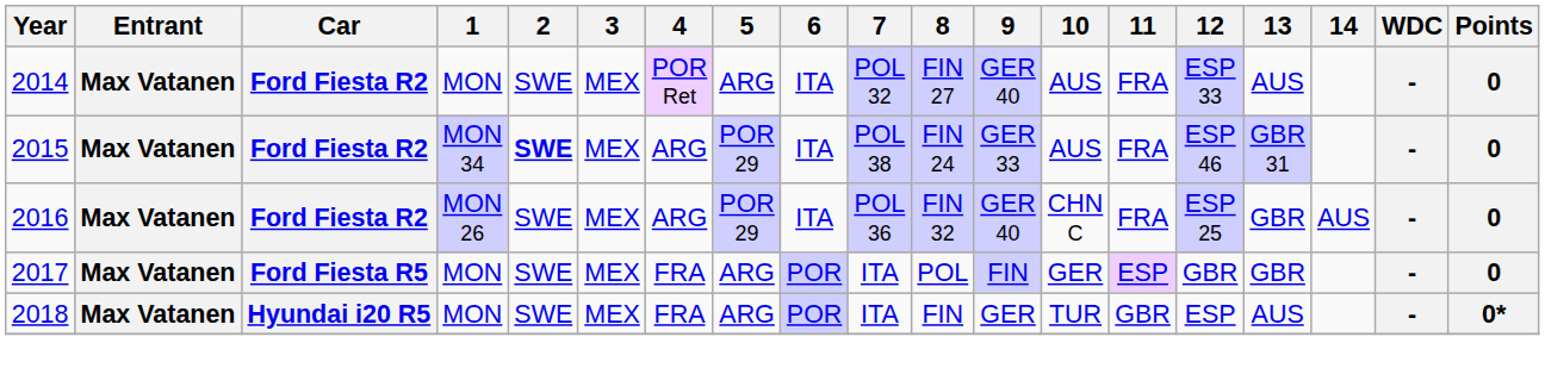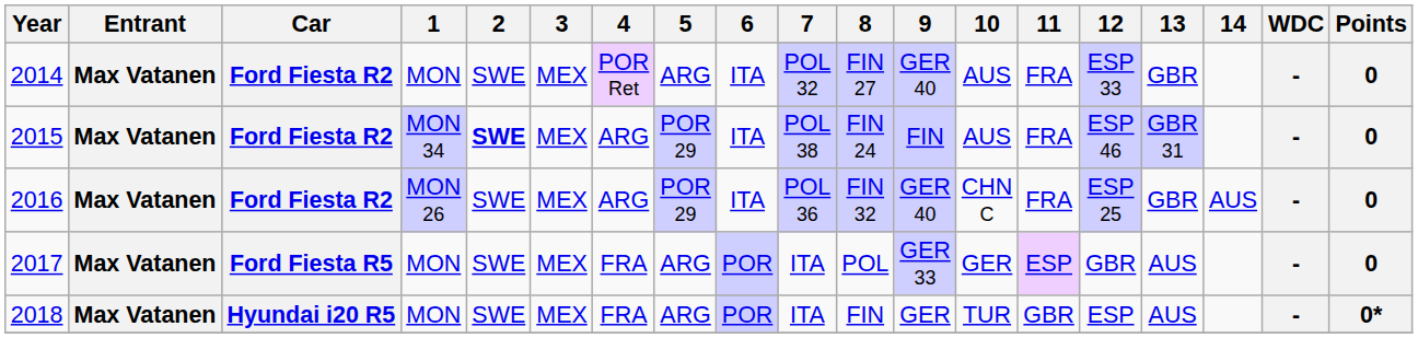2014 | 13: AUS -> GBR
2015 | 9: GER 33 -> FIN
2017 | 9: FIN -> GER 33
2017 | 13: GBR -> AUS
